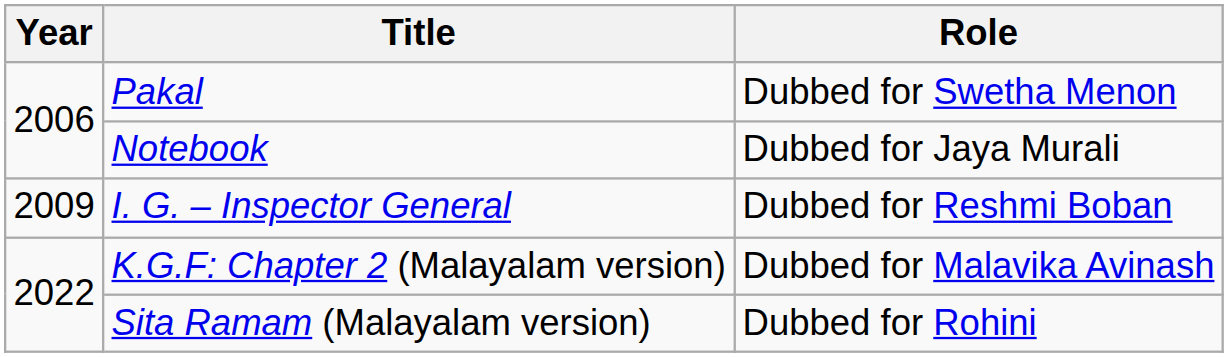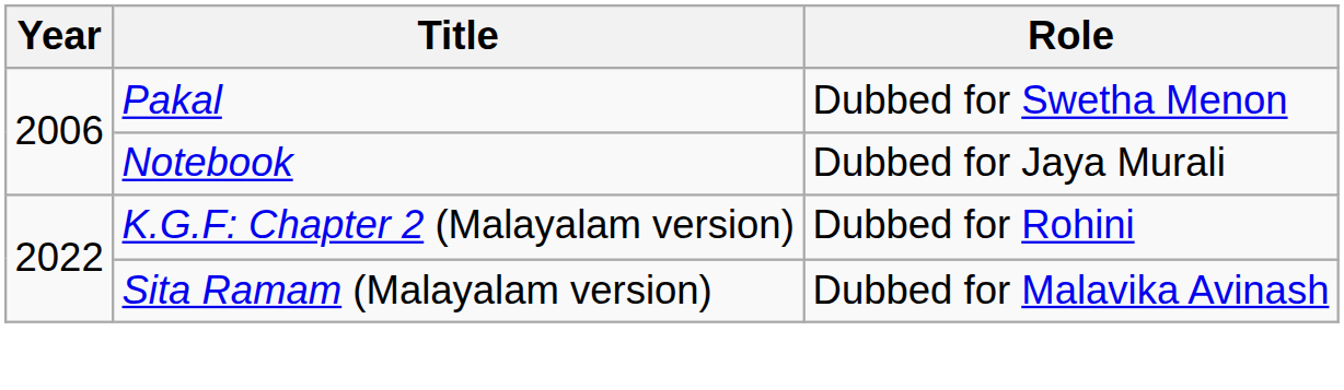- row: 2009 | I. G. – Inspector General | Dubbed for Reshmi Boban
K.G.F: Chapter 2 (Malayalam version) | Role: Dubbed for Malavika Avinash -> Dubbed for Rohini
Sita Ramam (Malayalam version) | Role: Dubbed for Rohini -> Dubbed for Malavika Avinash
